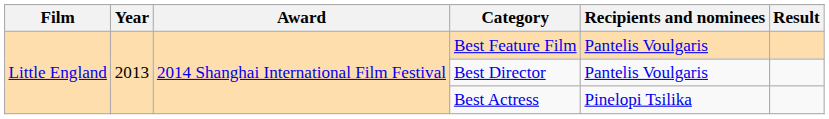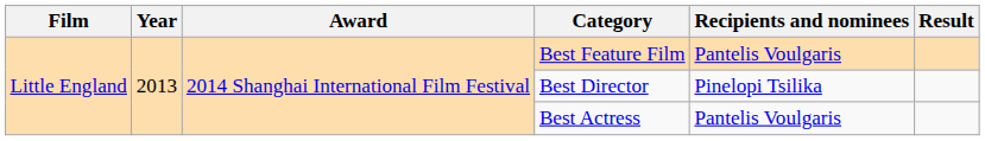Best Director | Recipients and nominees: Pantelis Voulgaris -> Pinelopi Tsilika
Best Actress | Recipients and nominees: Pinelopi Tsilika -> Pantelis Voulgaris
